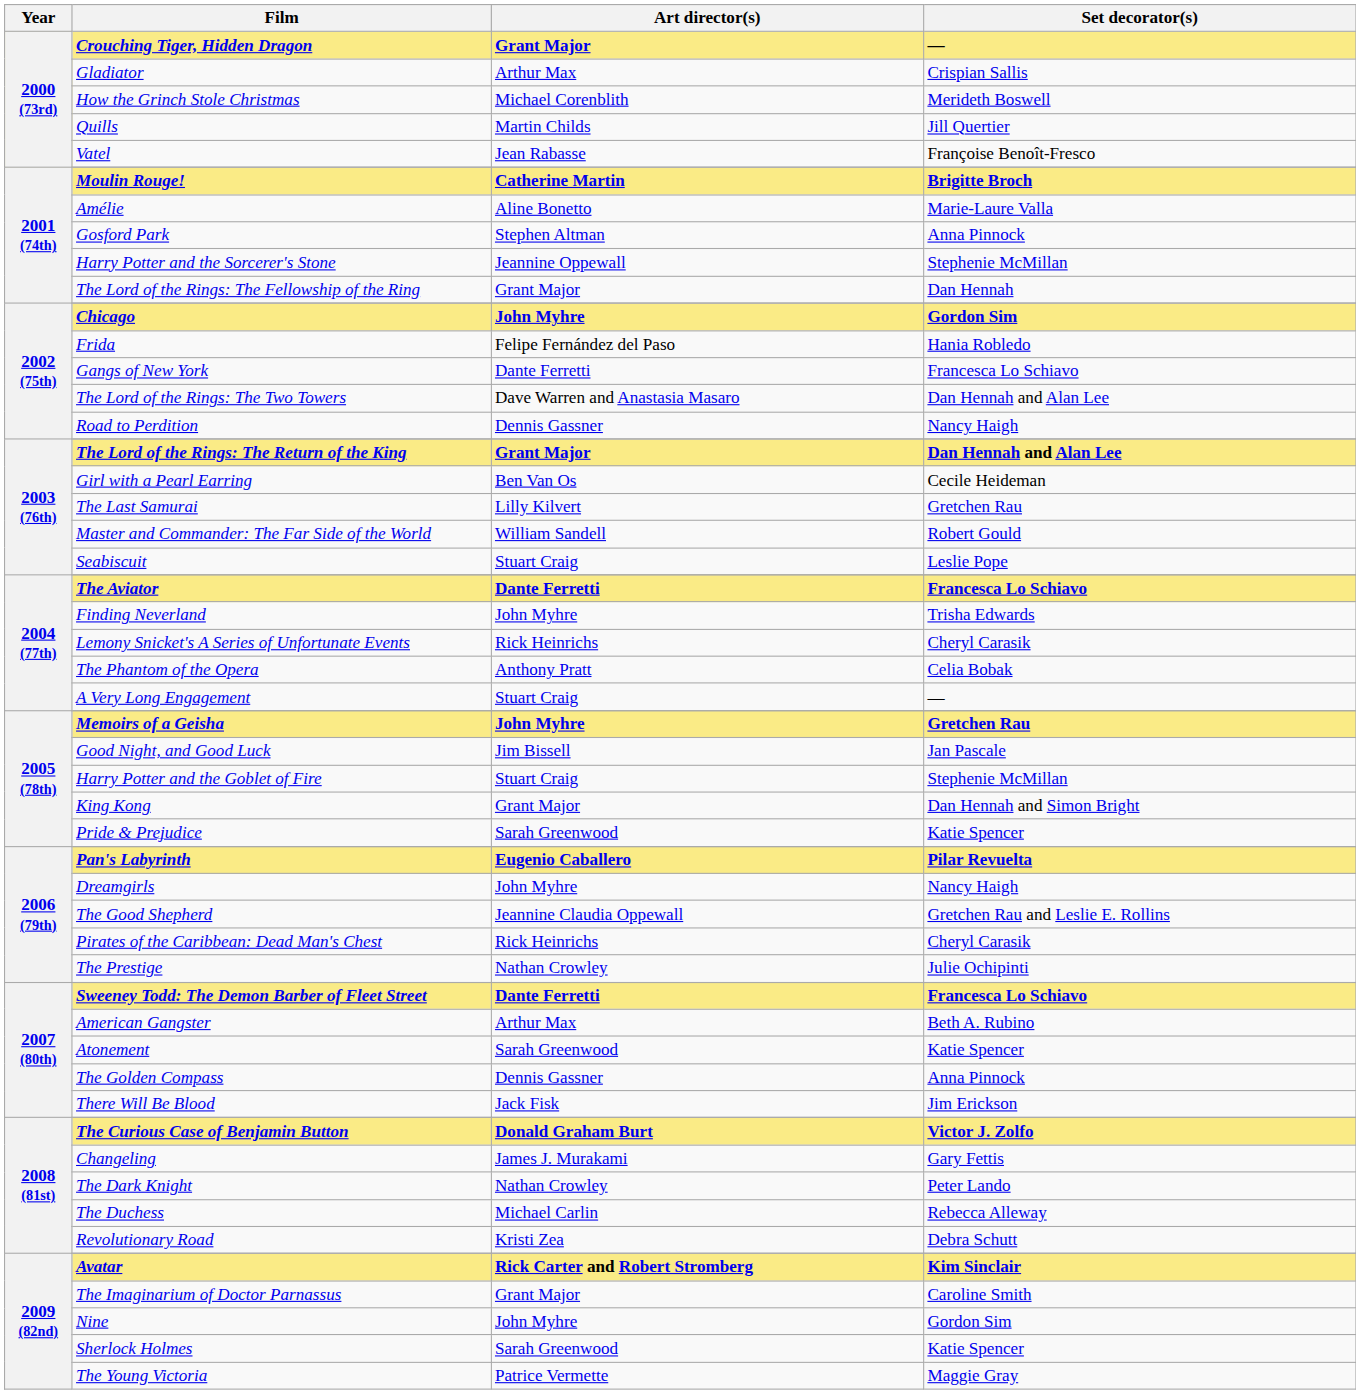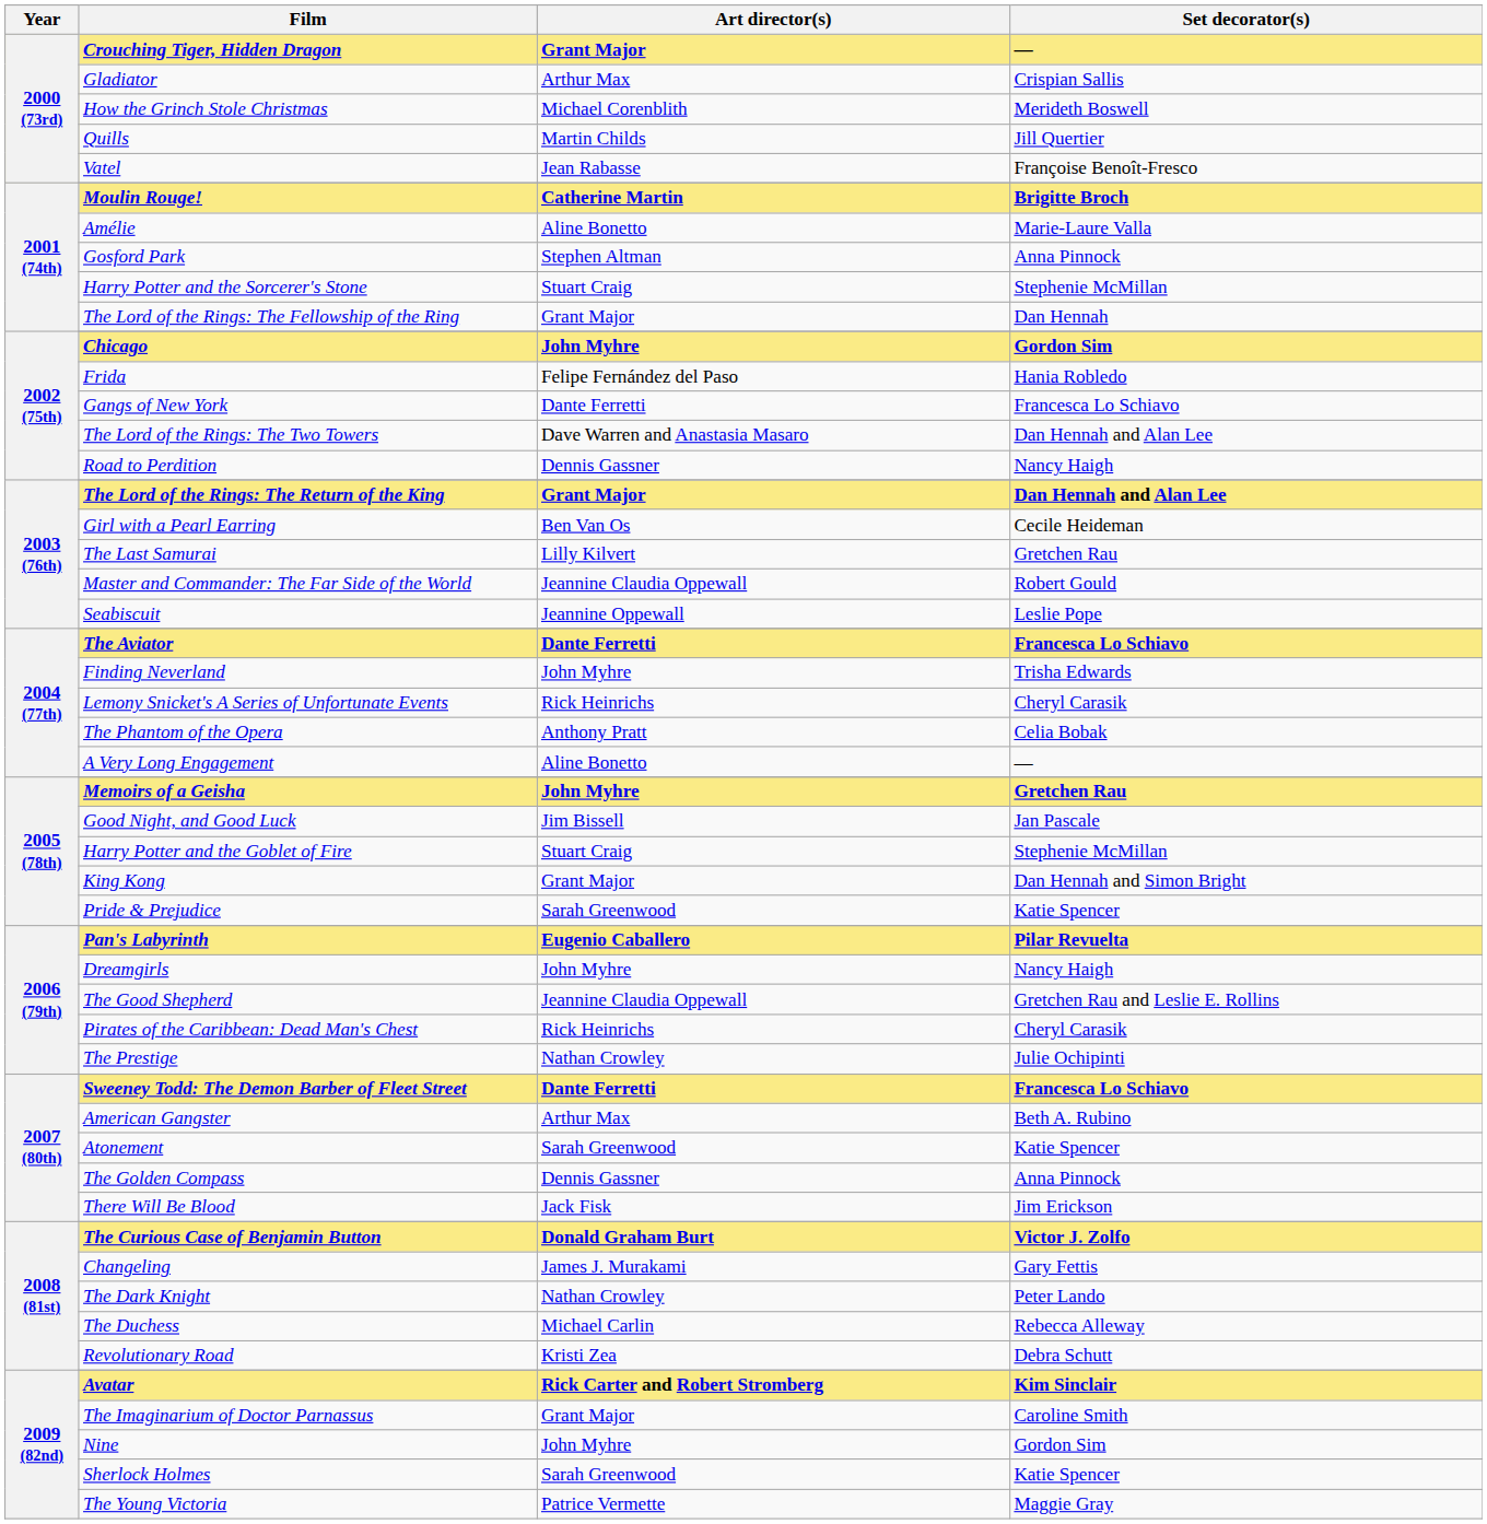Harry Potter and the Sorcerer's Stone | Art director(s): Jeannine Oppewall -> Stuart Craig
Master and Commander: The Far Side of the World | Art director(s): William Sandell -> Jeannine Claudia Oppewall
Seabiscuit | Art director(s): Stuart Craig -> Jeannine Oppewall
A Very Long Engagement | Art director(s): Stuart Craig -> Aline Bonetto
